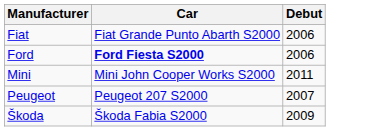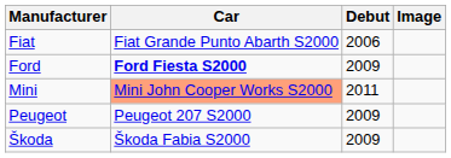+ column: Image
Ford | Debut: 2006 -> 2009
Mini | Car: no background -> lightsalmon background
Peugeot | Debut: 2007 -> 2009
